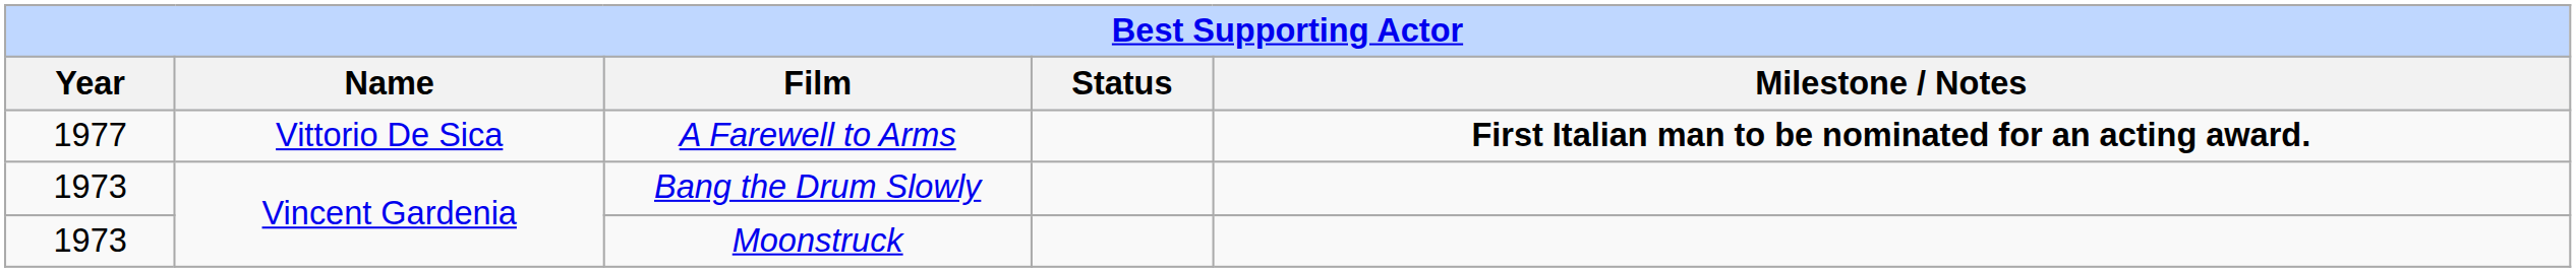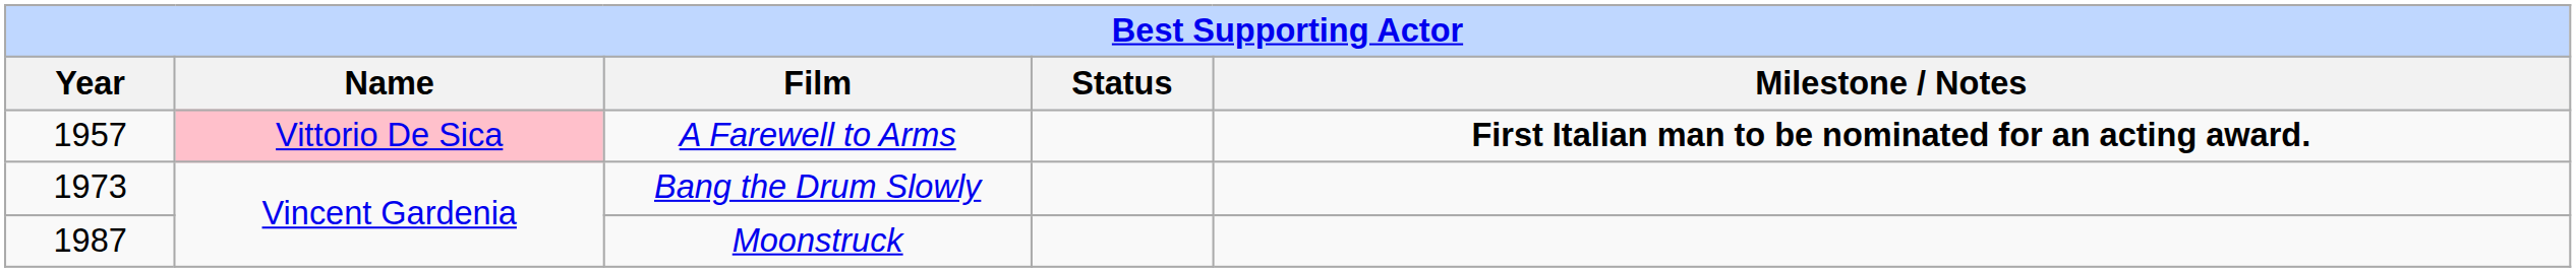A Farewell to Arms | Year: 1977 -> 1957
A Farewell to Arms | Name: no background -> pink background
Moonstruck | Year: 1973 -> 1987
